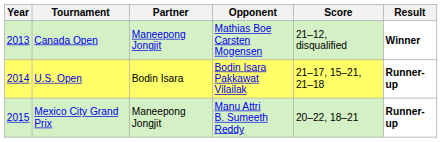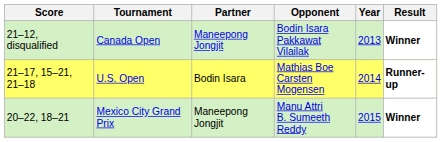columns swapped: Year <-> Score
Canada Open | Opponent: Mathias Boe Carsten Mogensen -> Bodin Isara Pakkawat Vilailak
U.S. Open | Opponent: Bodin Isara Pakkawat Vilailak -> Mathias Boe Carsten Mogensen
Mexico City Grand Prix | Result: Runner-up -> Winner
